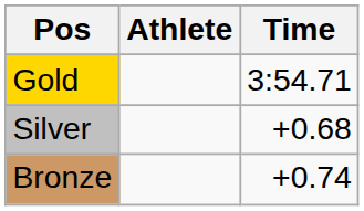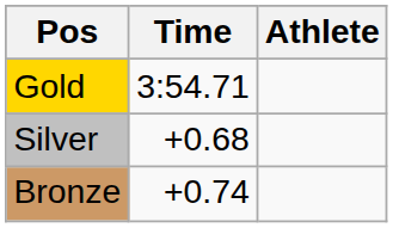columns swapped: Athlete <-> Time
